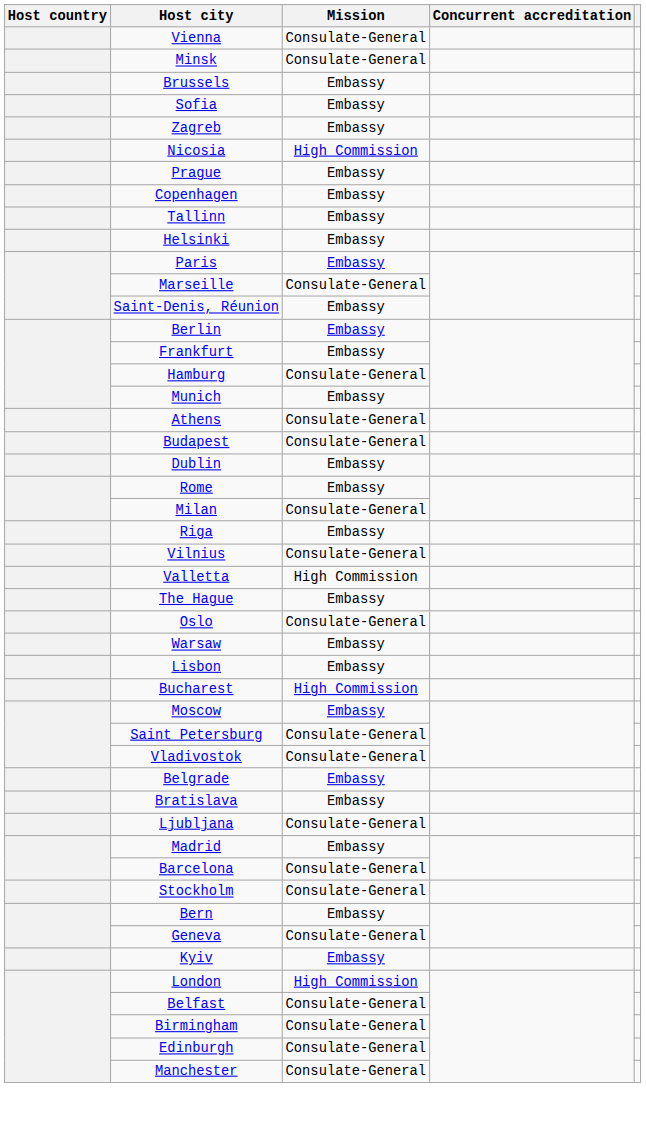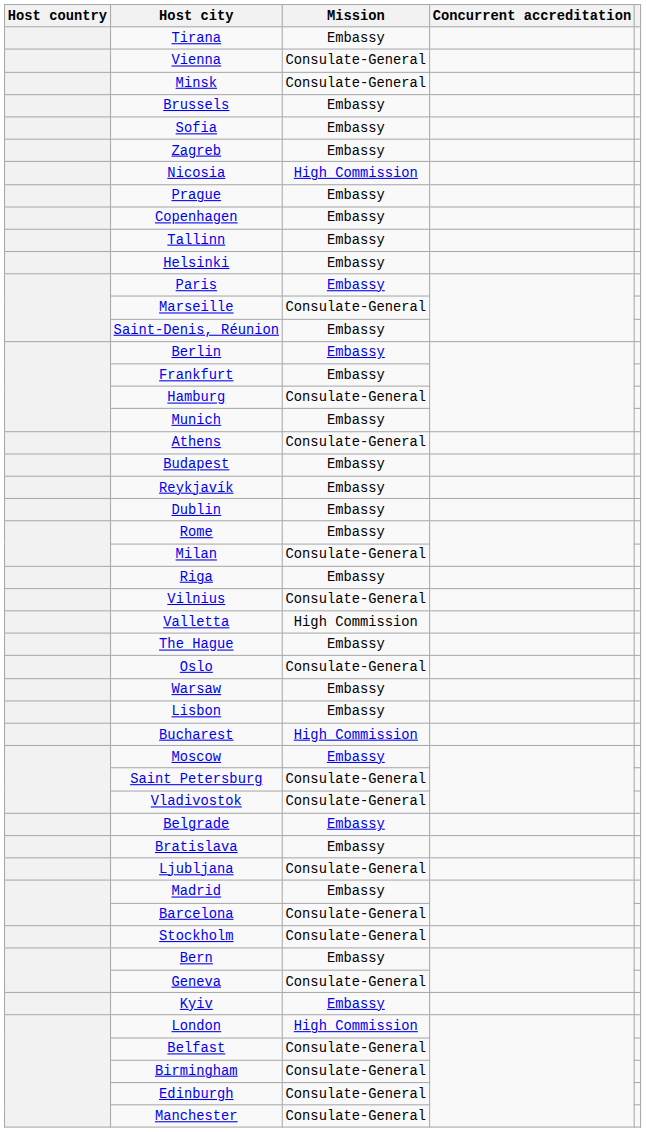+ row: Tirana | Embassy
Budapest | Mission: Consulate-General -> Embassy
+ row: Reykjavík | Embassy
